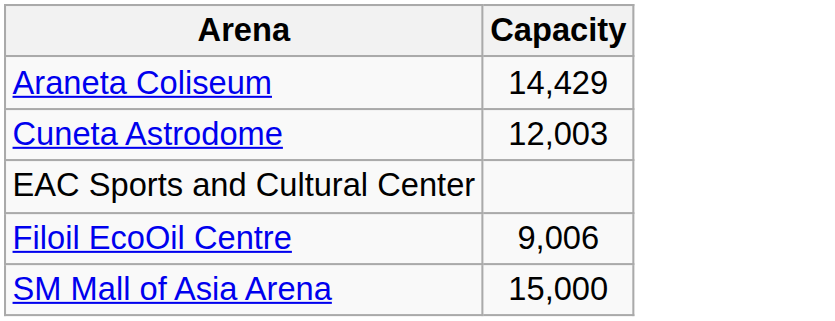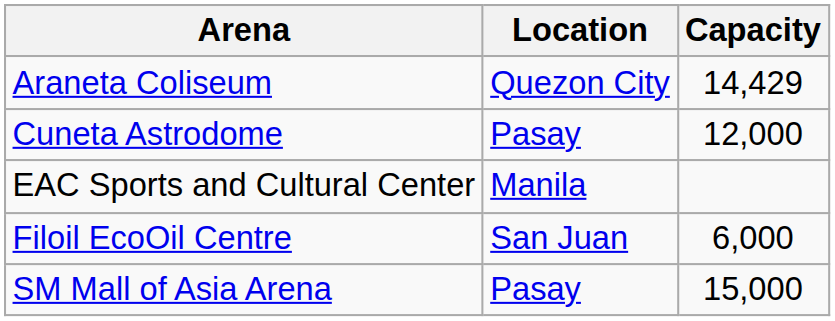+ column: Location | Quezon City | Pasay | Manila | San Juan | Pasay
Cuneta Astrodome | Capacity: 12,003 -> 12,000
Filoil EcoOil Centre | Capacity: 9,006 -> 6,000
